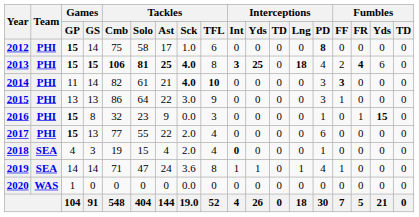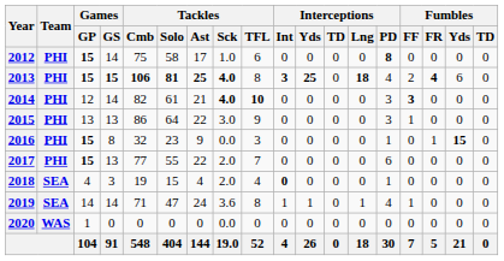2014 | Games / GP: 11 -> 12
2017 | Tackles / TFL: 4 -> 7
